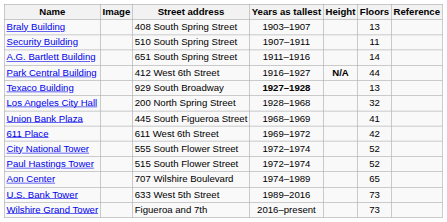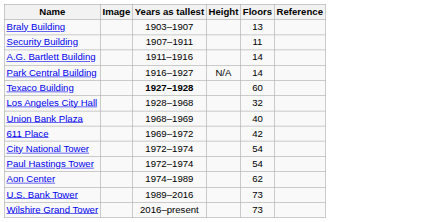- column: Street address | 408 South Spring Street | 510 South Spring Street | 651 South Spring Street | 412 West 6th Street | 929 South Broadway | 200 North Spring Street | 445 South Figueroa Street | 611 West 6th Street | 555 South Flower Street | 515 South Flower Street | 707 Wilshire Boulevard | 633 West 5th Street | Figueroa and 7th
Park Central Building | Height: bold -> normal
Park Central Building | Floors: 44 -> 14
Texaco Building | Floors: 13 -> 60
Union Bank Plaza | Floors: 41 -> 40
City National Tower | Floors: 52 -> 54
Paul Hastings Tower | Floors: 52 -> 54
Aon Center | Floors: 65 -> 62
